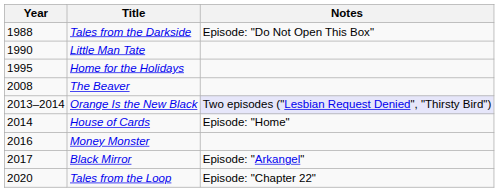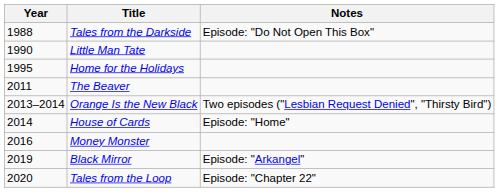The Beaver | Year: 2008 -> 2011
Orange Is the New Black | Notes: lavender background -> no background
Black Mirror | Year: 2017 -> 2019
